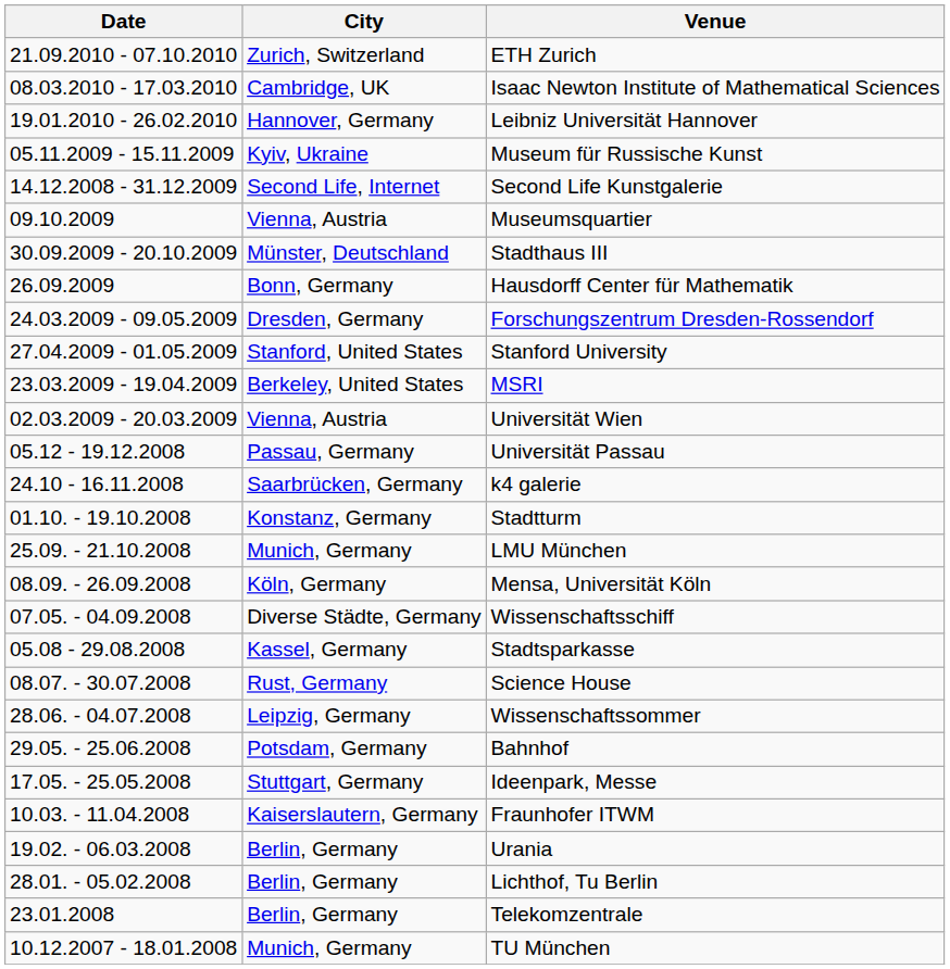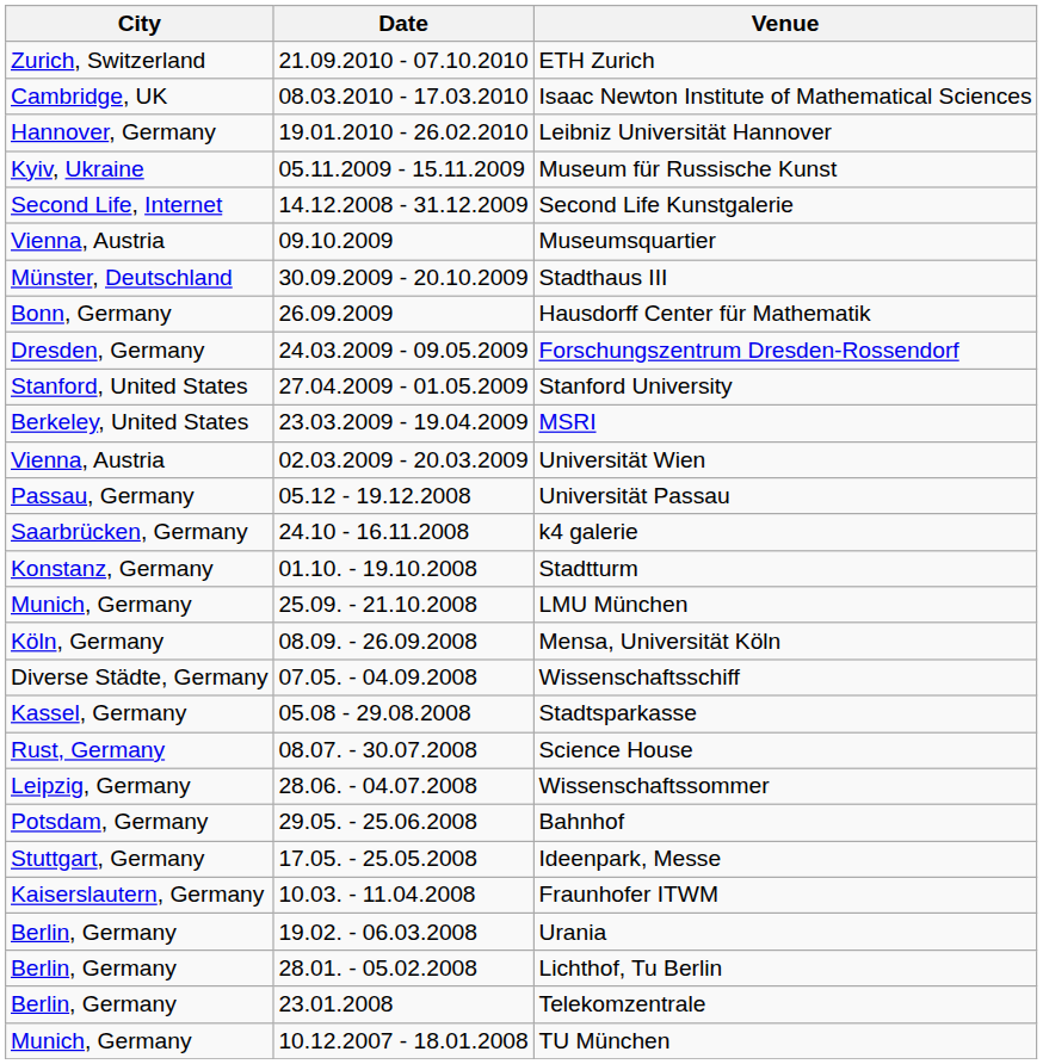columns swapped: Date <-> City
